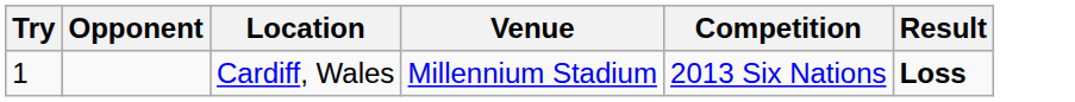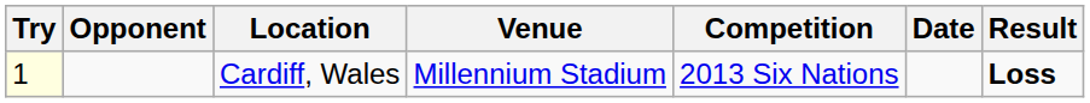+ column: Date
Cardiff, Wales | Try: no background -> lightyellow background
